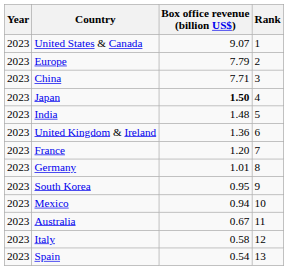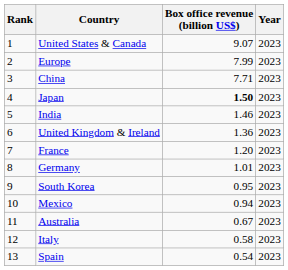columns swapped: Rank <-> Year
Europe | Box office revenue (billion US$): 7.79 -> 7.99
India | Box office revenue (billion US$): 1.48 -> 1.46
